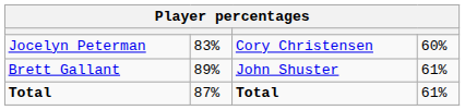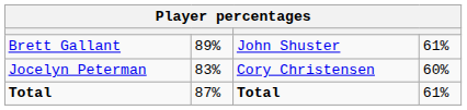rows swapped: Jocelyn Peterman <-> Brett Gallant
